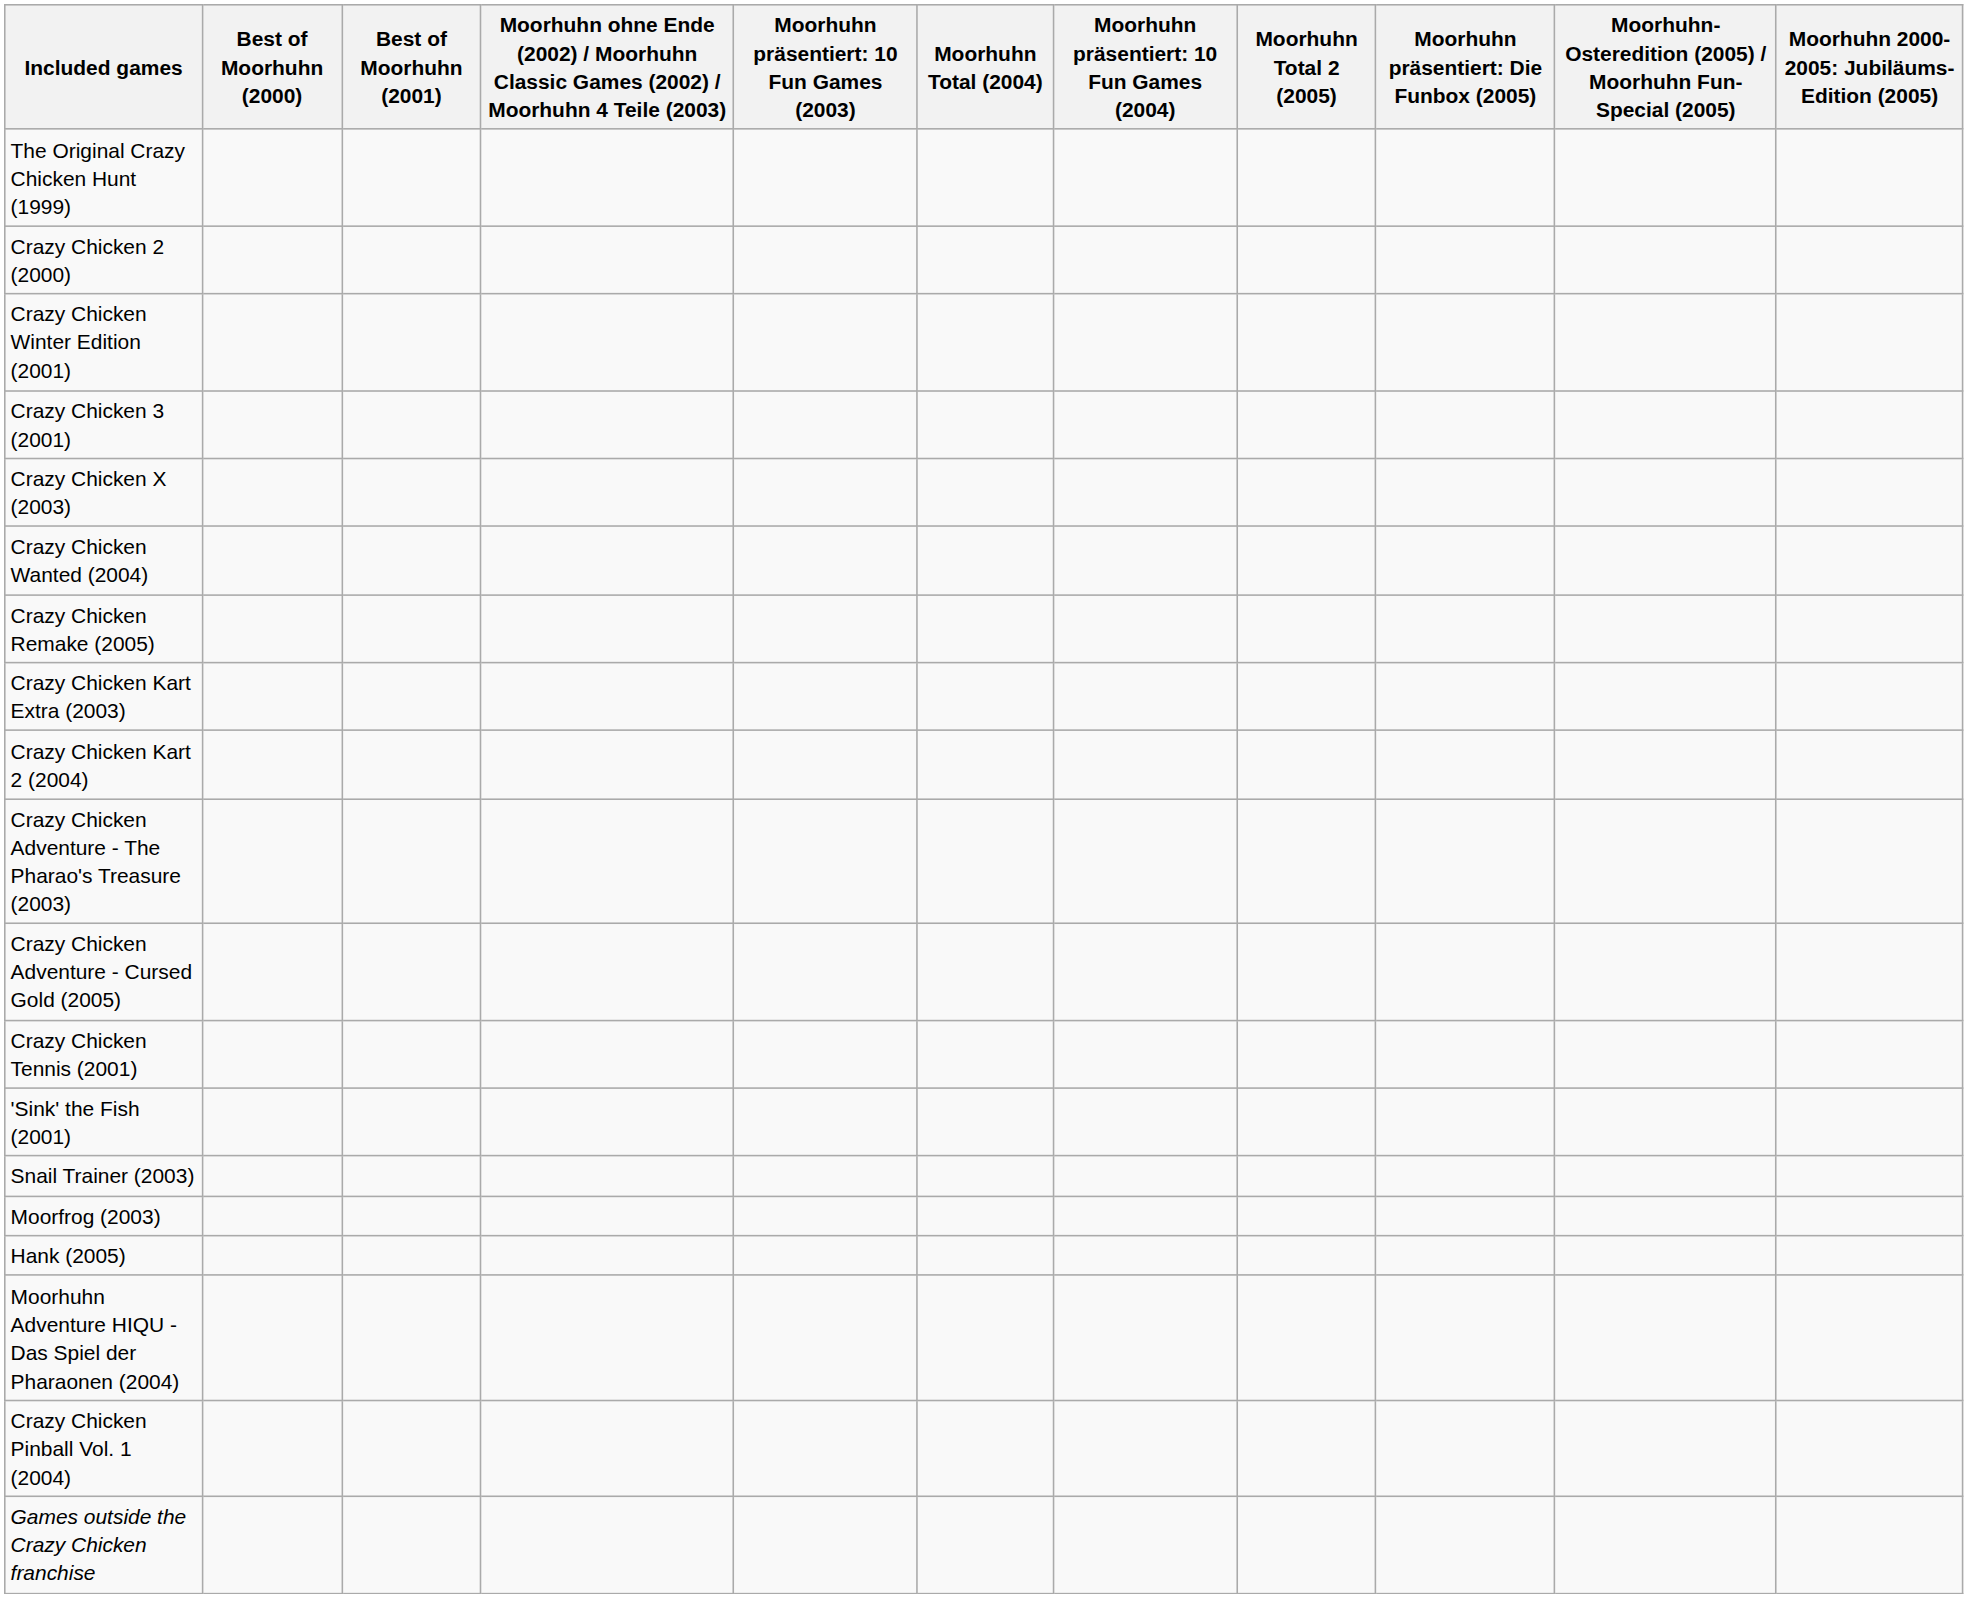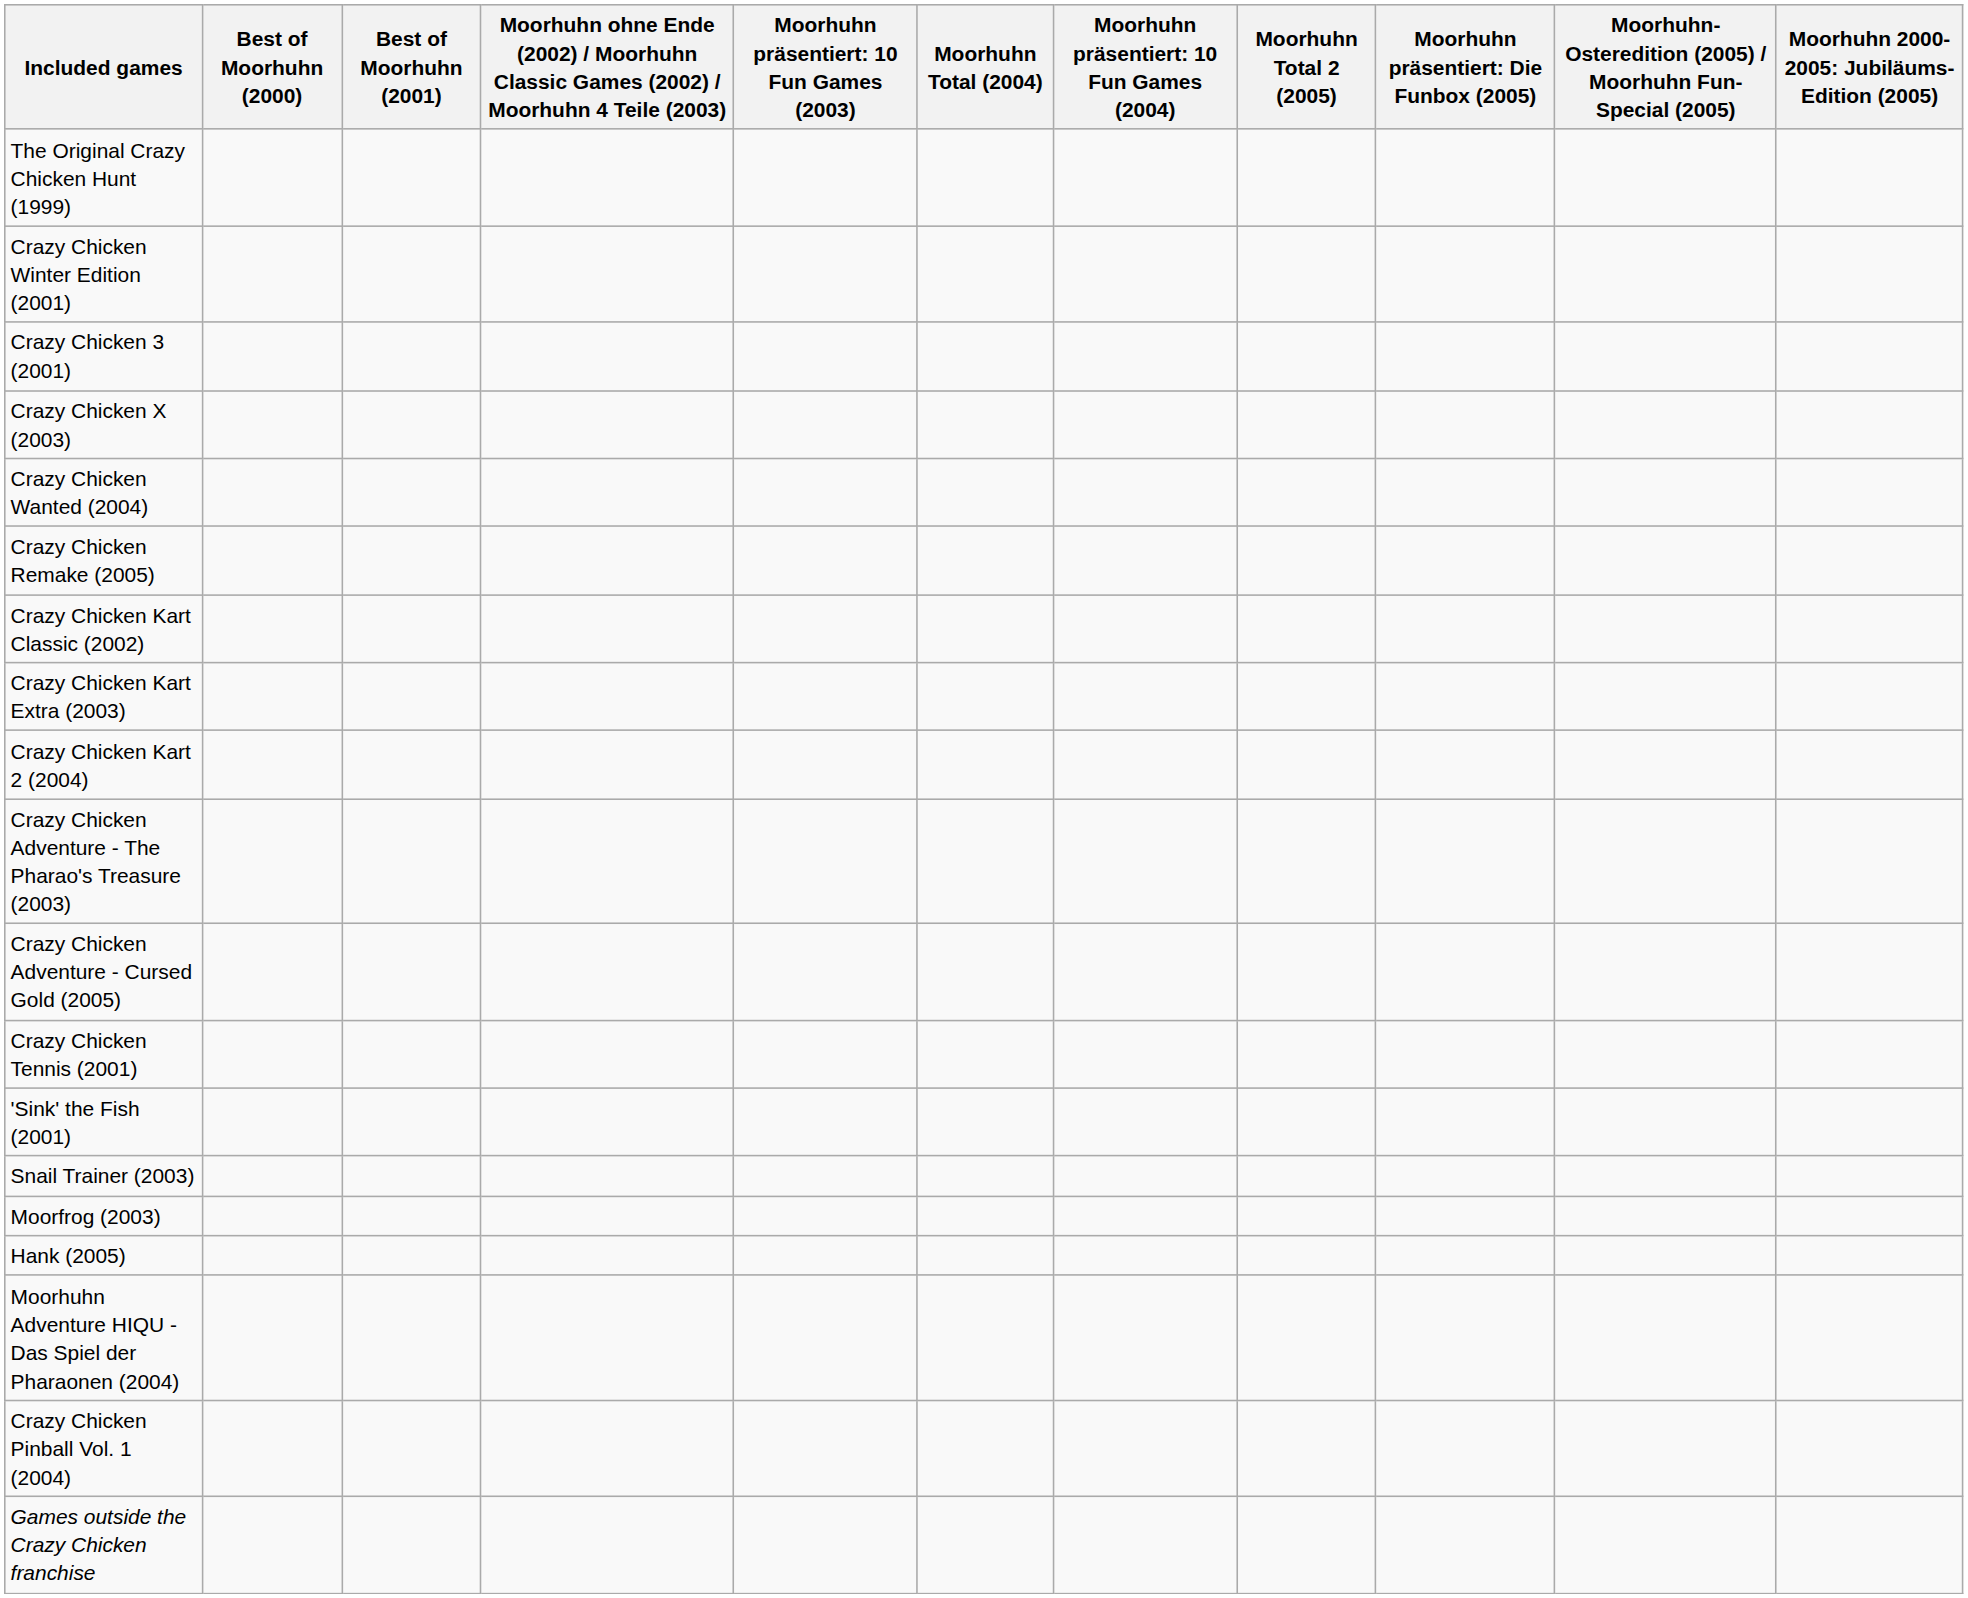- row: Crazy Chicken 2 (2000)
+ row: Crazy Chicken Kart Classic (2002)
